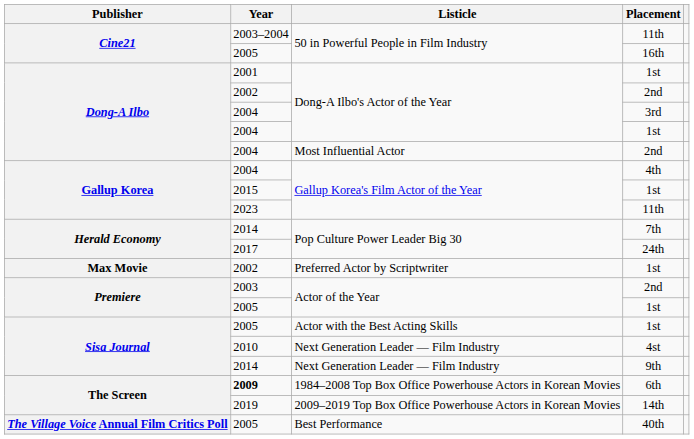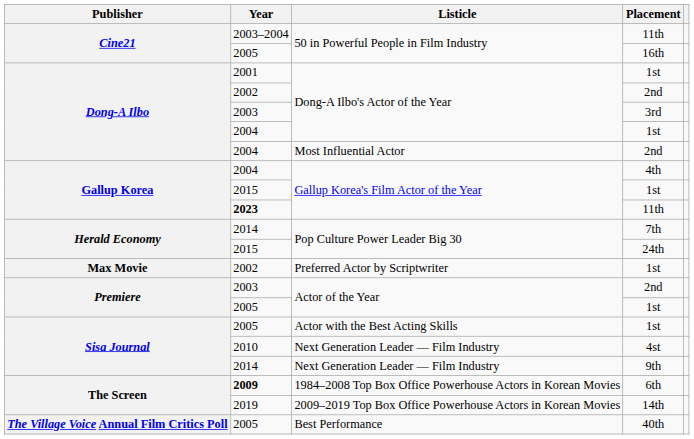3rd | Year: 2004 -> 2003
Gallup Korea's Film Actor of the Year / 11th | Year: normal -> bold
24th | Year: 2017 -> 2015
